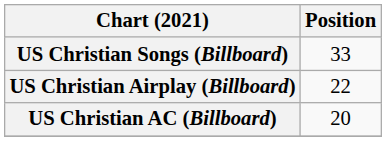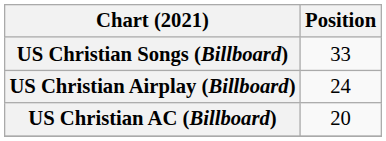US Christian Airplay (Billboard) | Position: 22 -> 24
